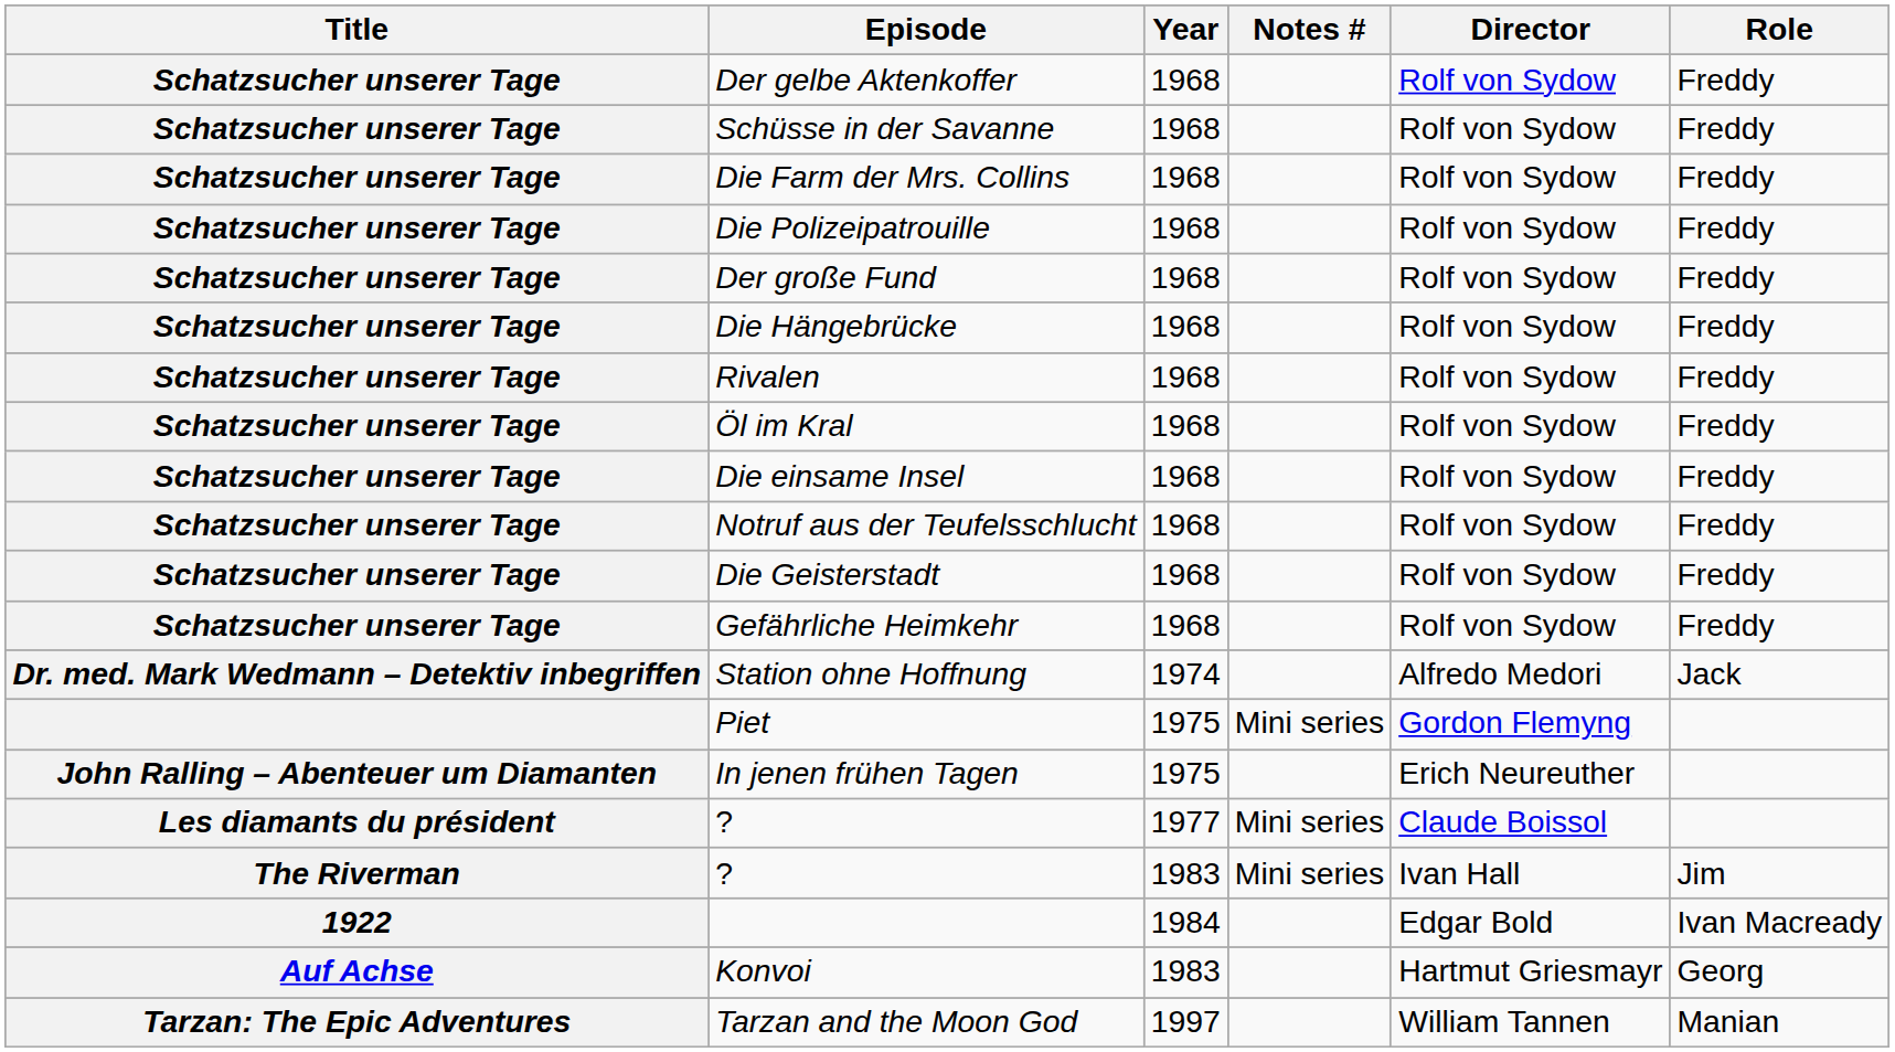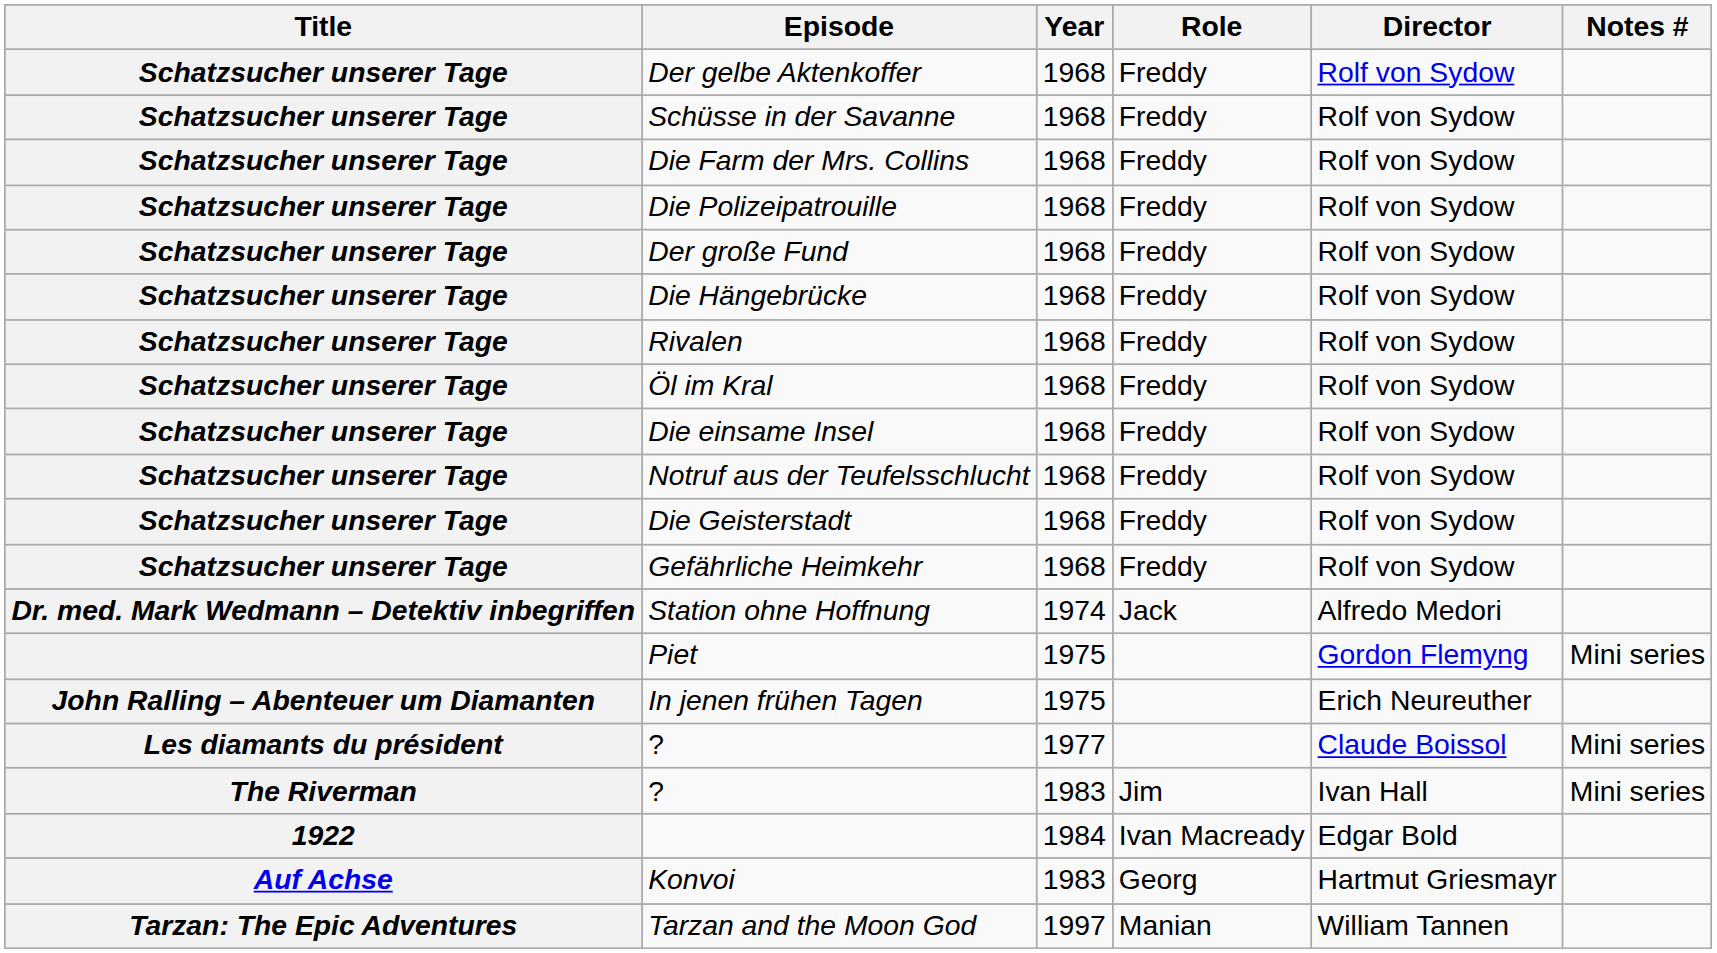columns swapped: Role <-> Notes #
